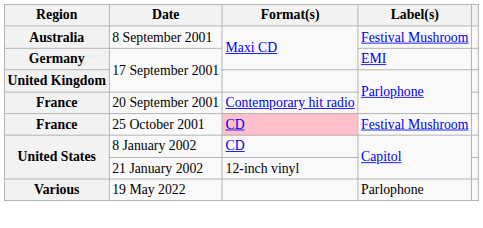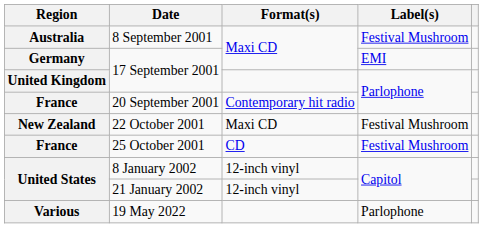+ row: New Zealand | 22 October 2001 | Maxi CD | Festival Mushroom
25 October 2001 | Format(s): pink background -> no background
8 January 2002 | Format(s): CD -> 12-inch vinyl
